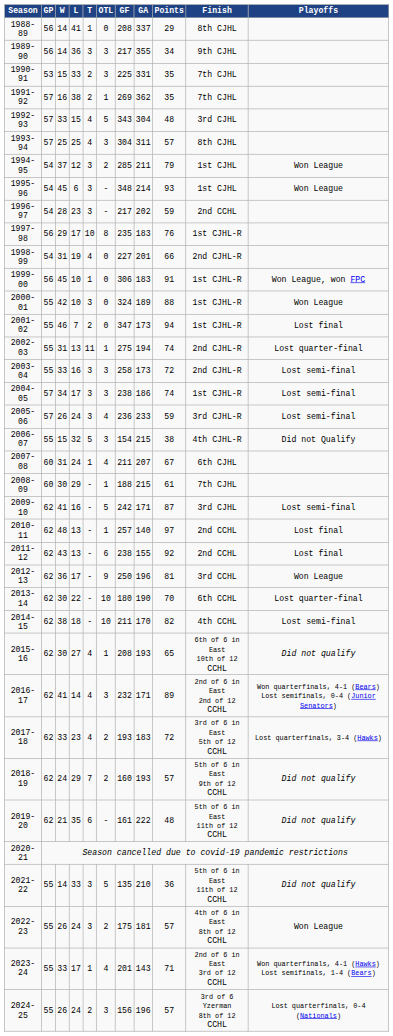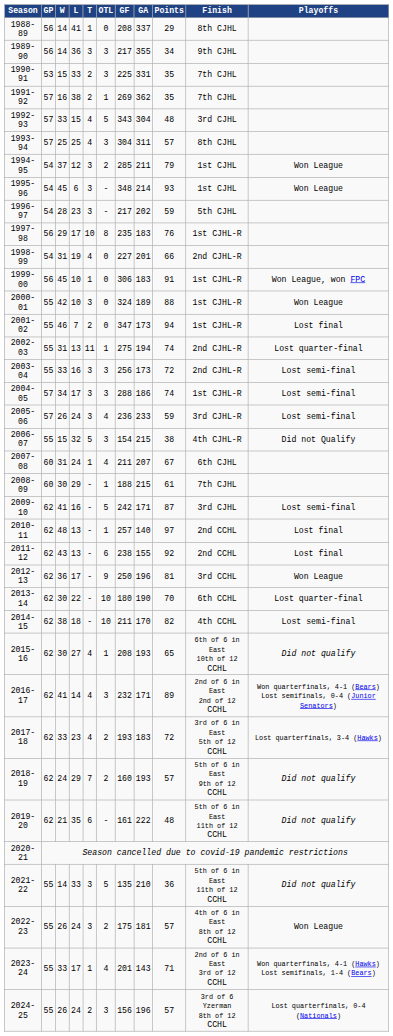1996-97 | Finish: 2nd CCHL -> 5th CJHL
2003-04 | GF: 258 -> 256
2004-05 | GF: 238 -> 288
